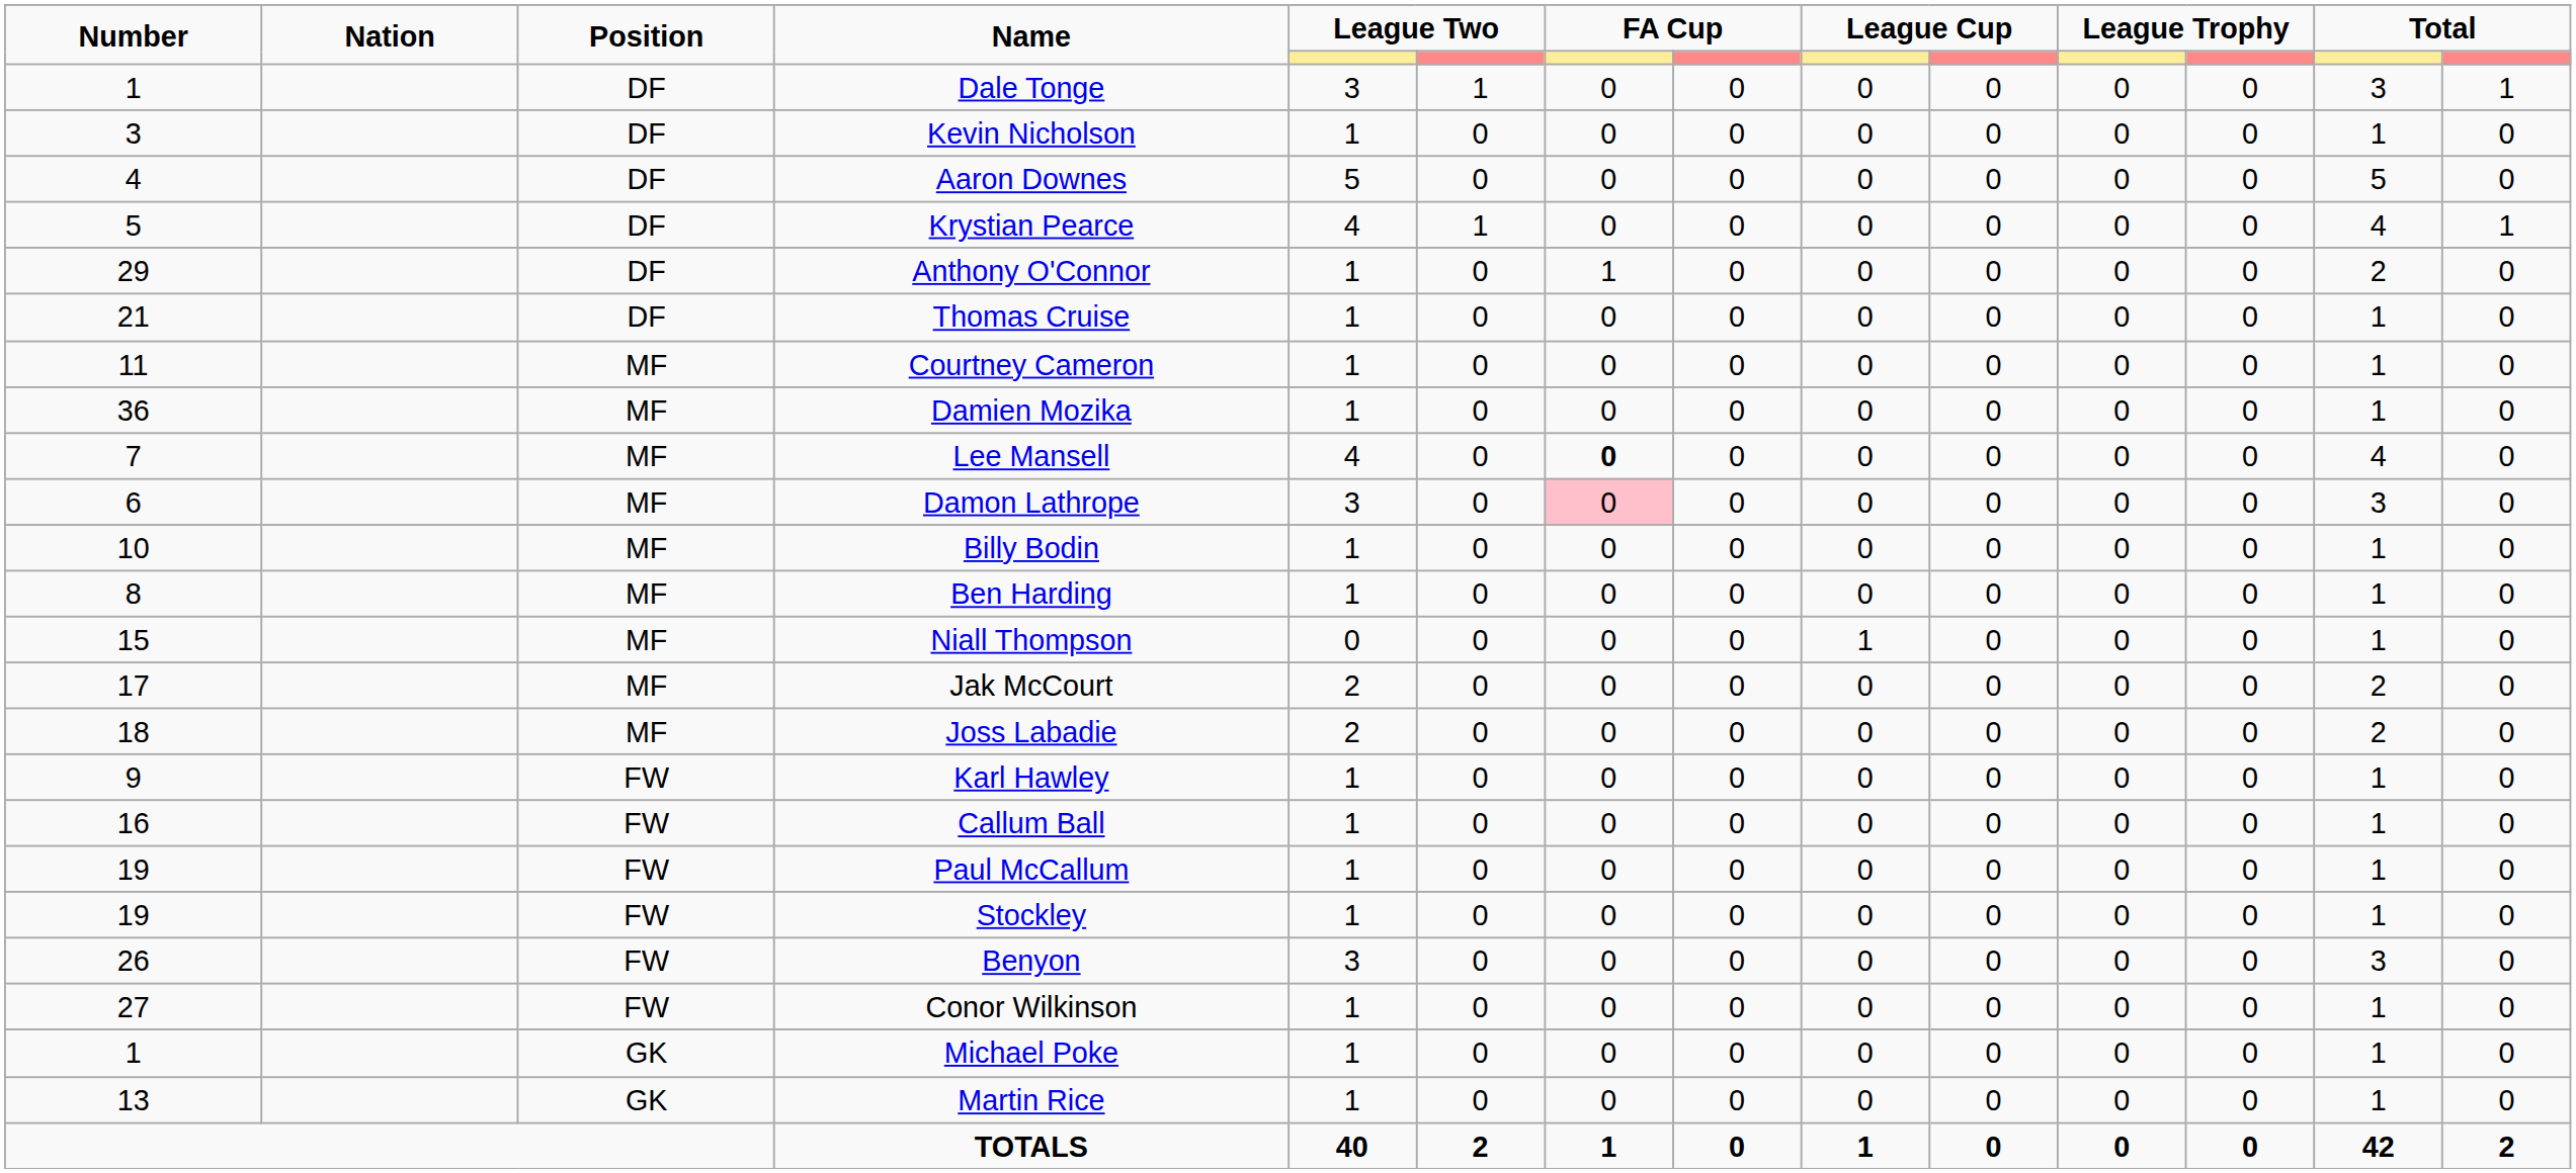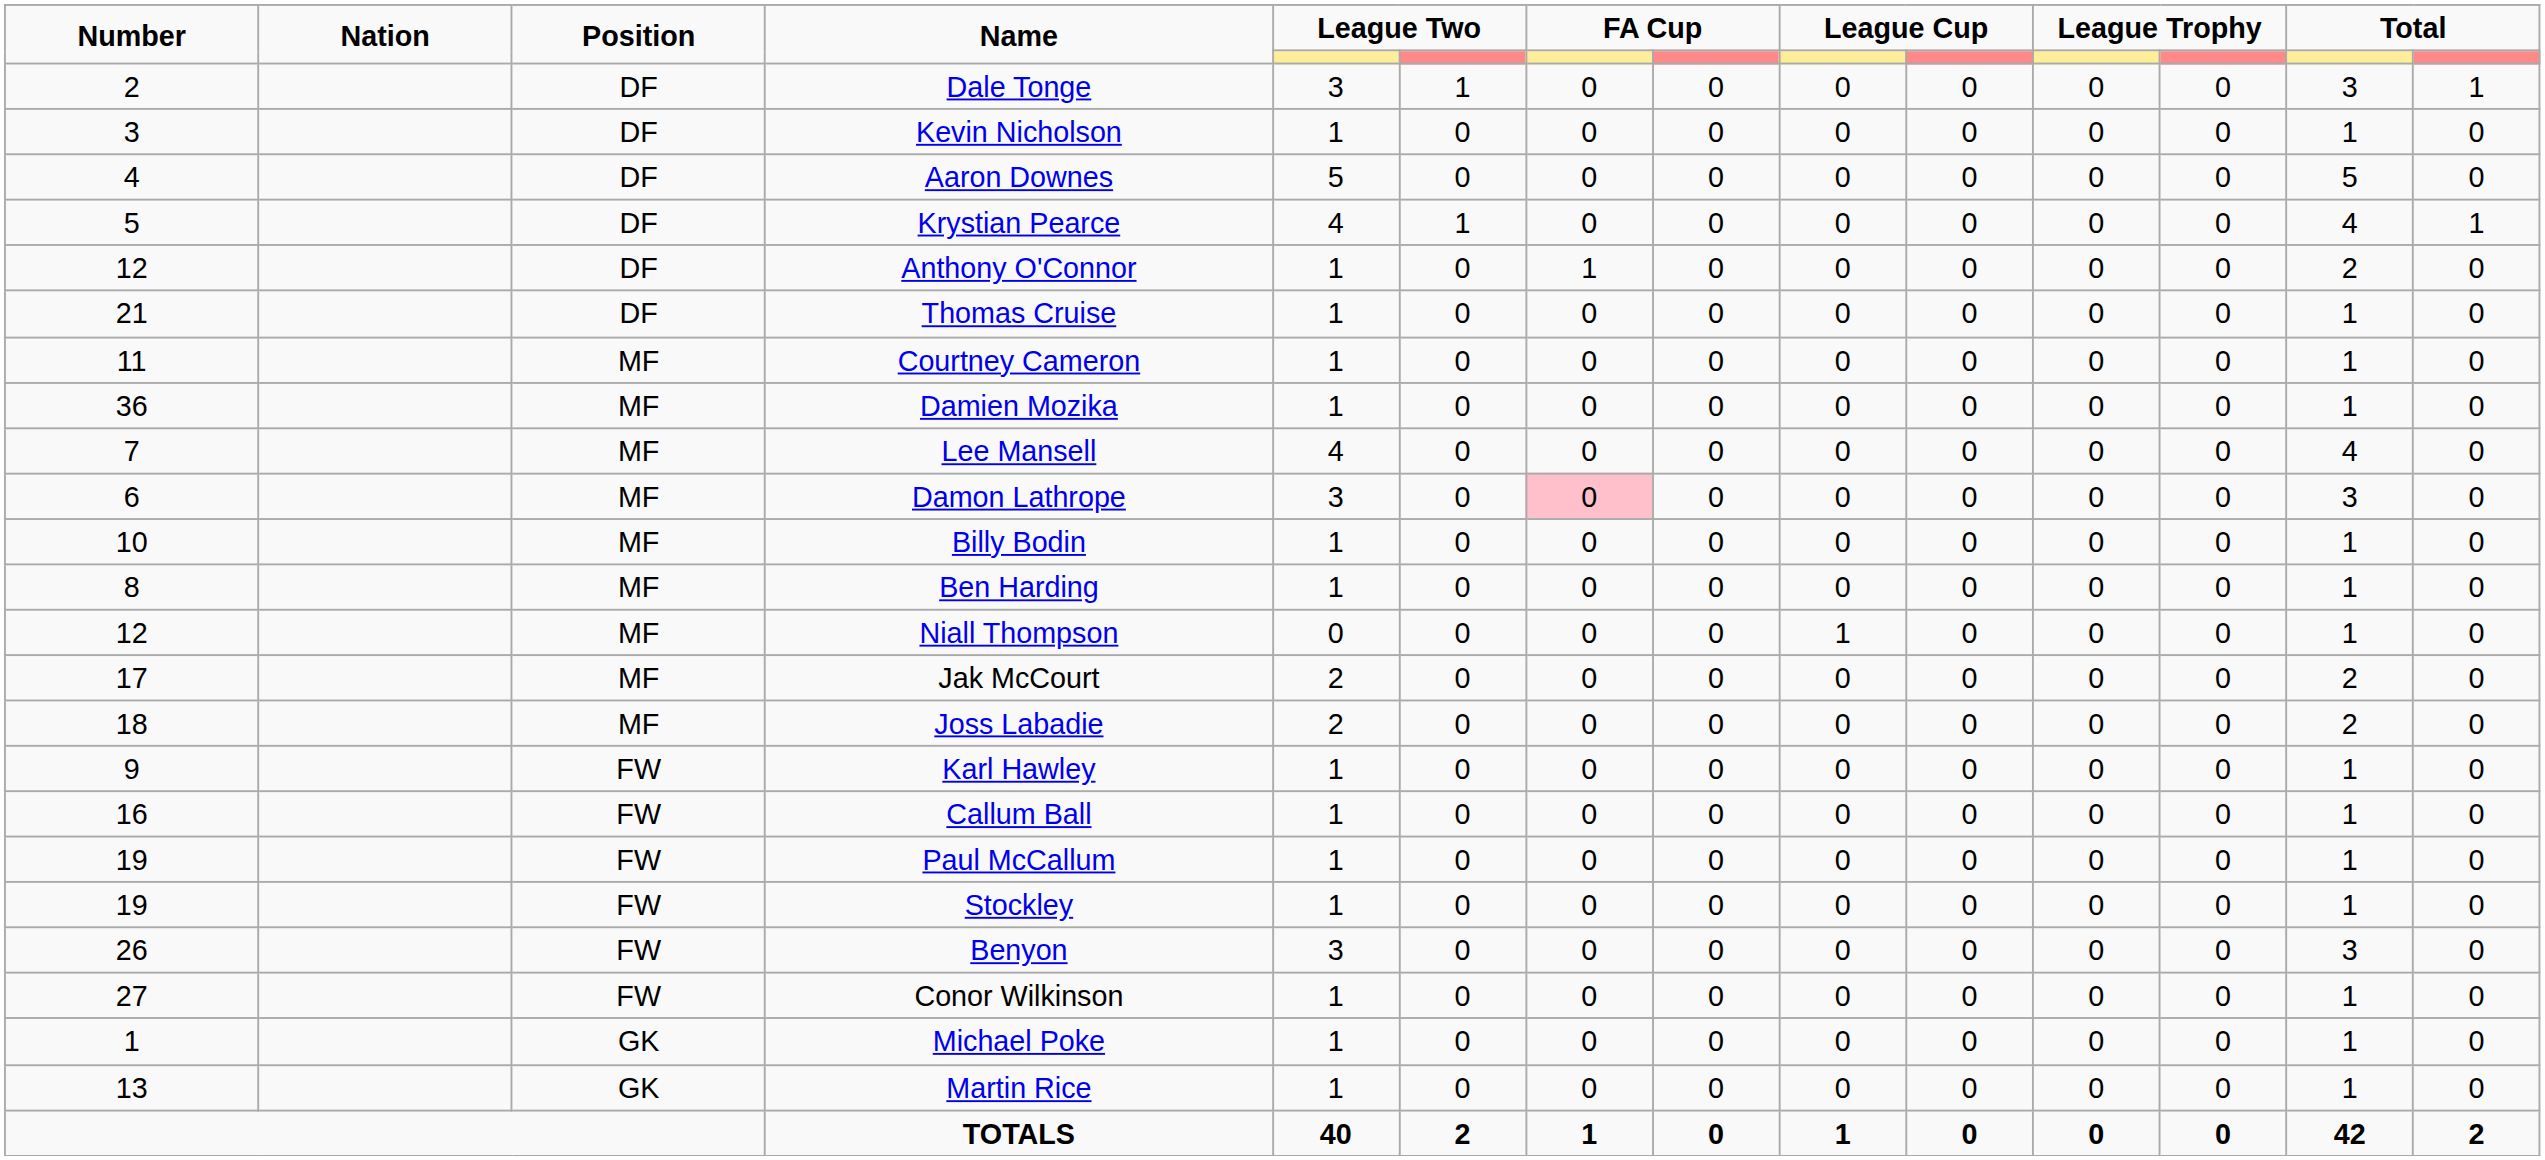Dale Tonge | Number: 1 -> 2
Anthony O'Connor | Number: 29 -> 12
Lee Mansell | column 7: bold -> normal
Niall Thompson | Number: 15 -> 12
